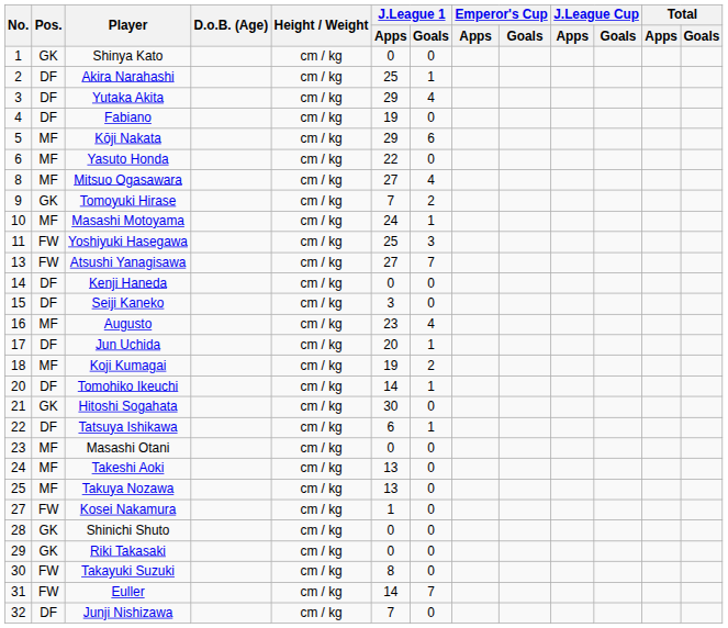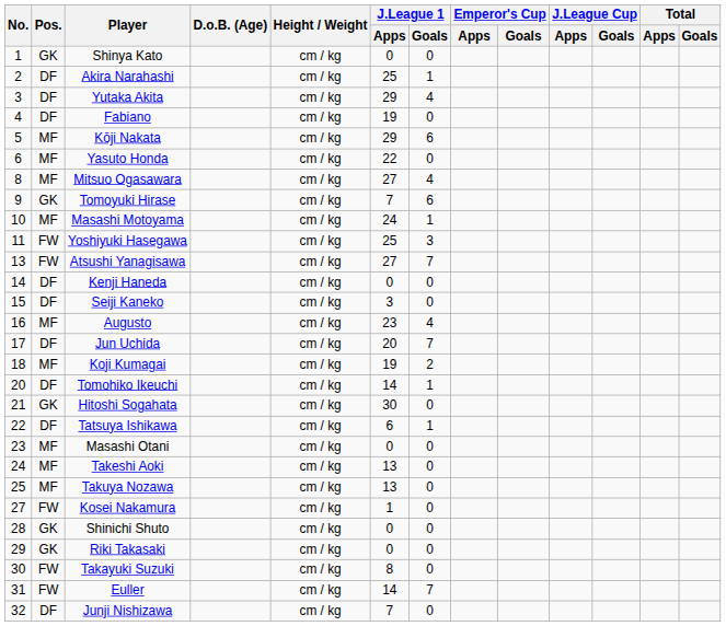Tomoyuki Hirase | J.League 1 / Goals: 2 -> 6
Jun Uchida | J.League 1 / Goals: 1 -> 7
